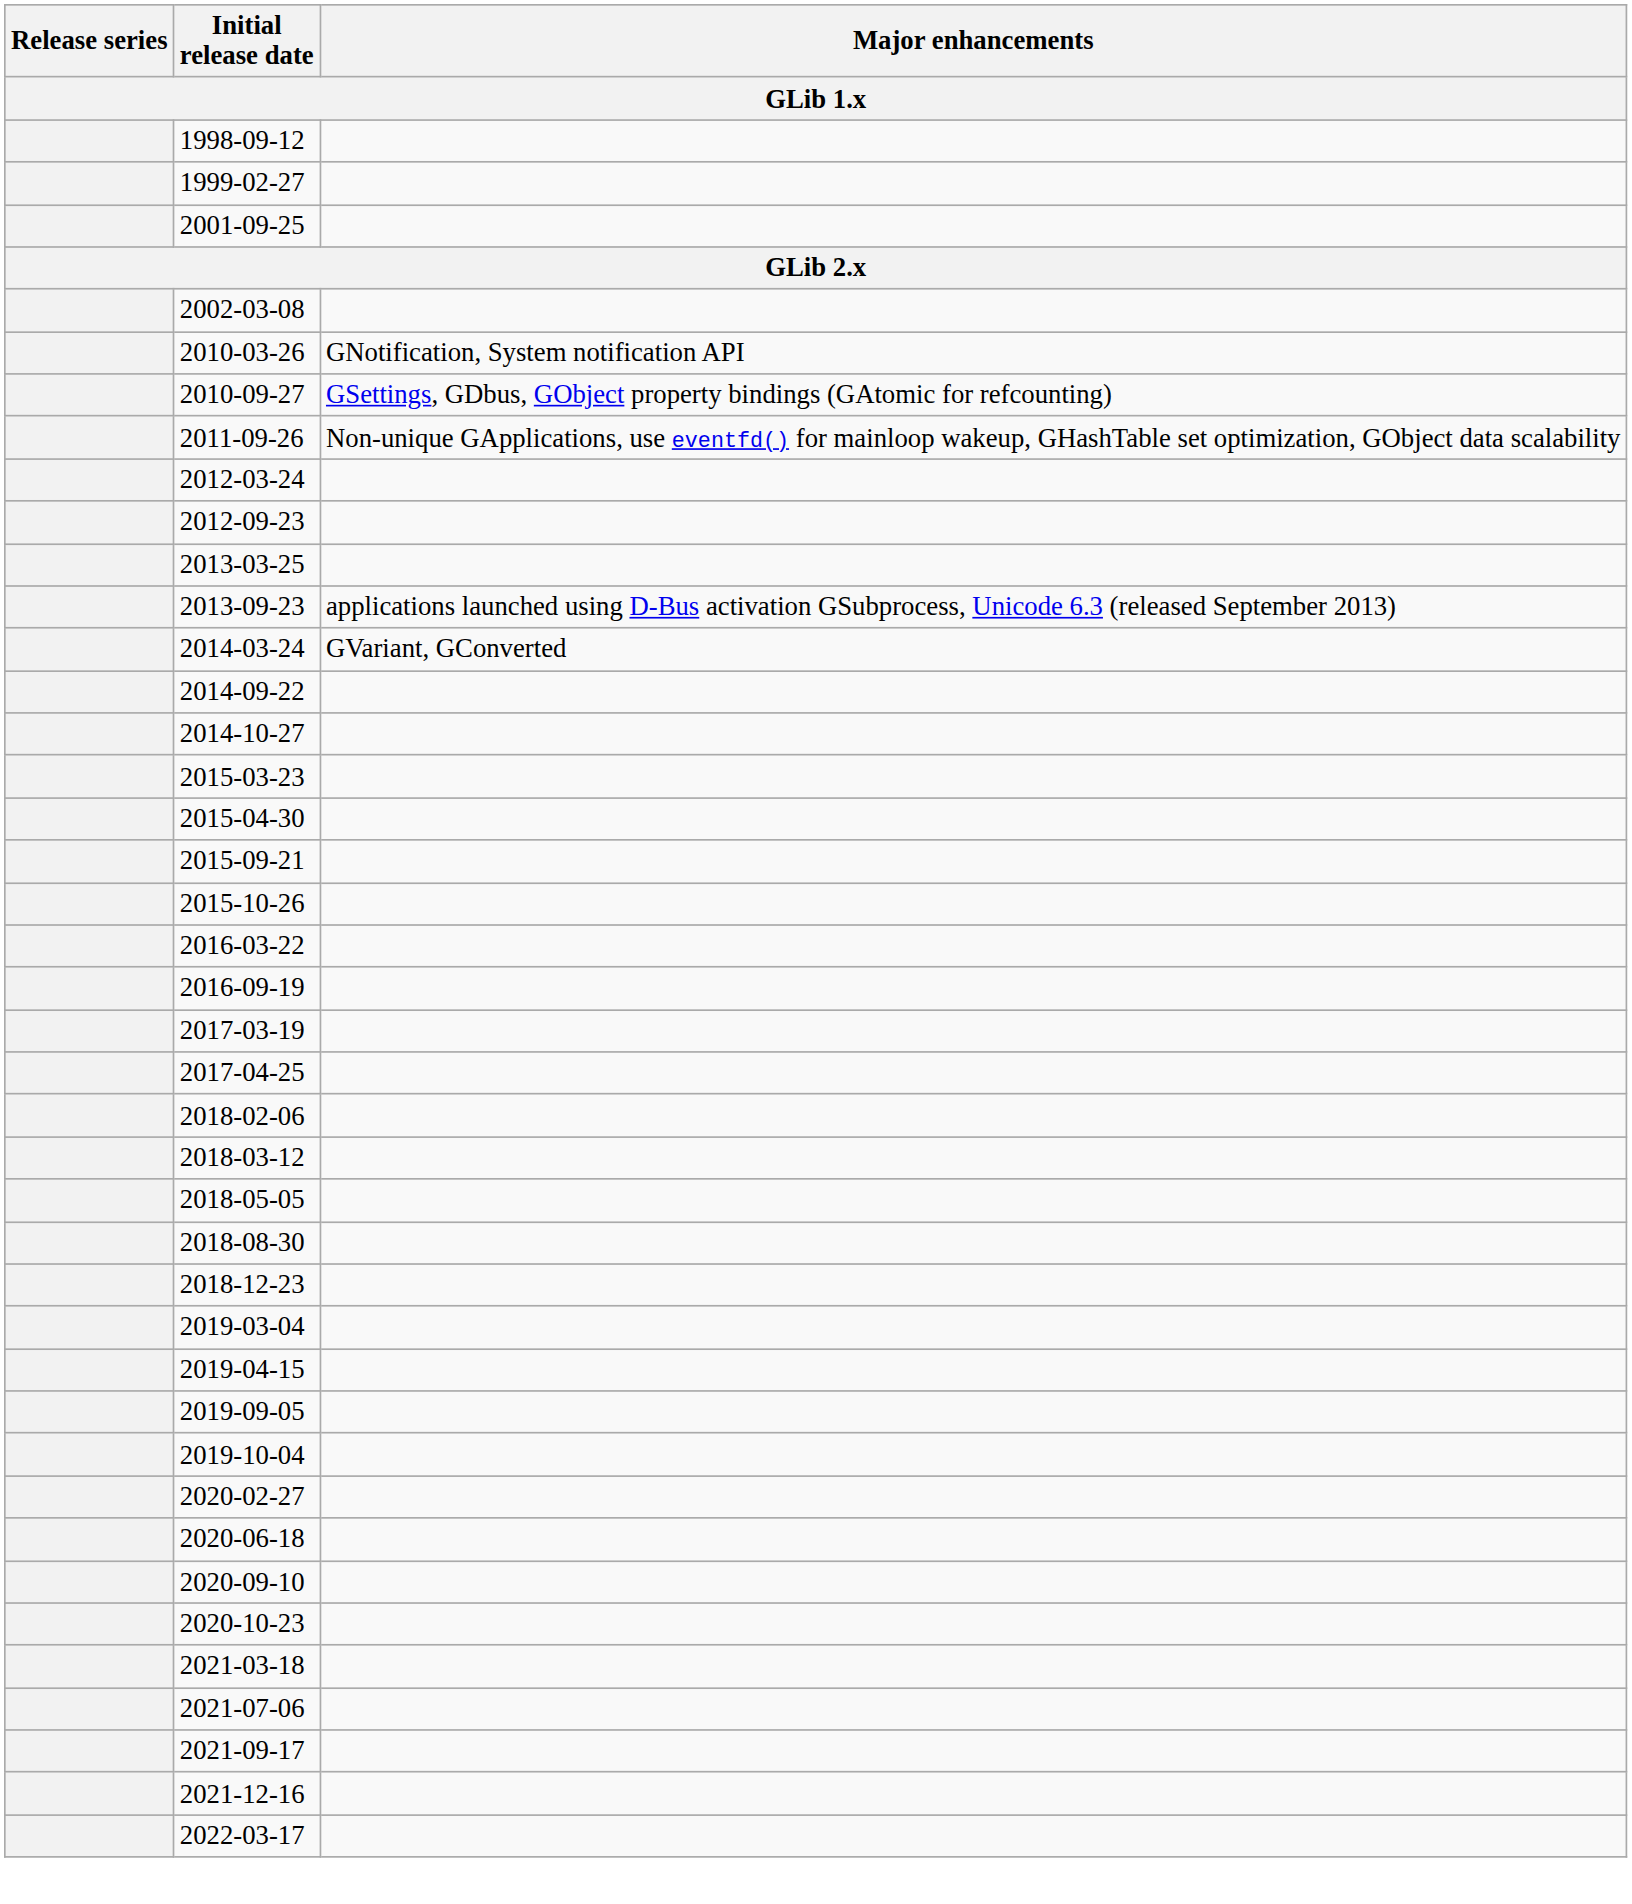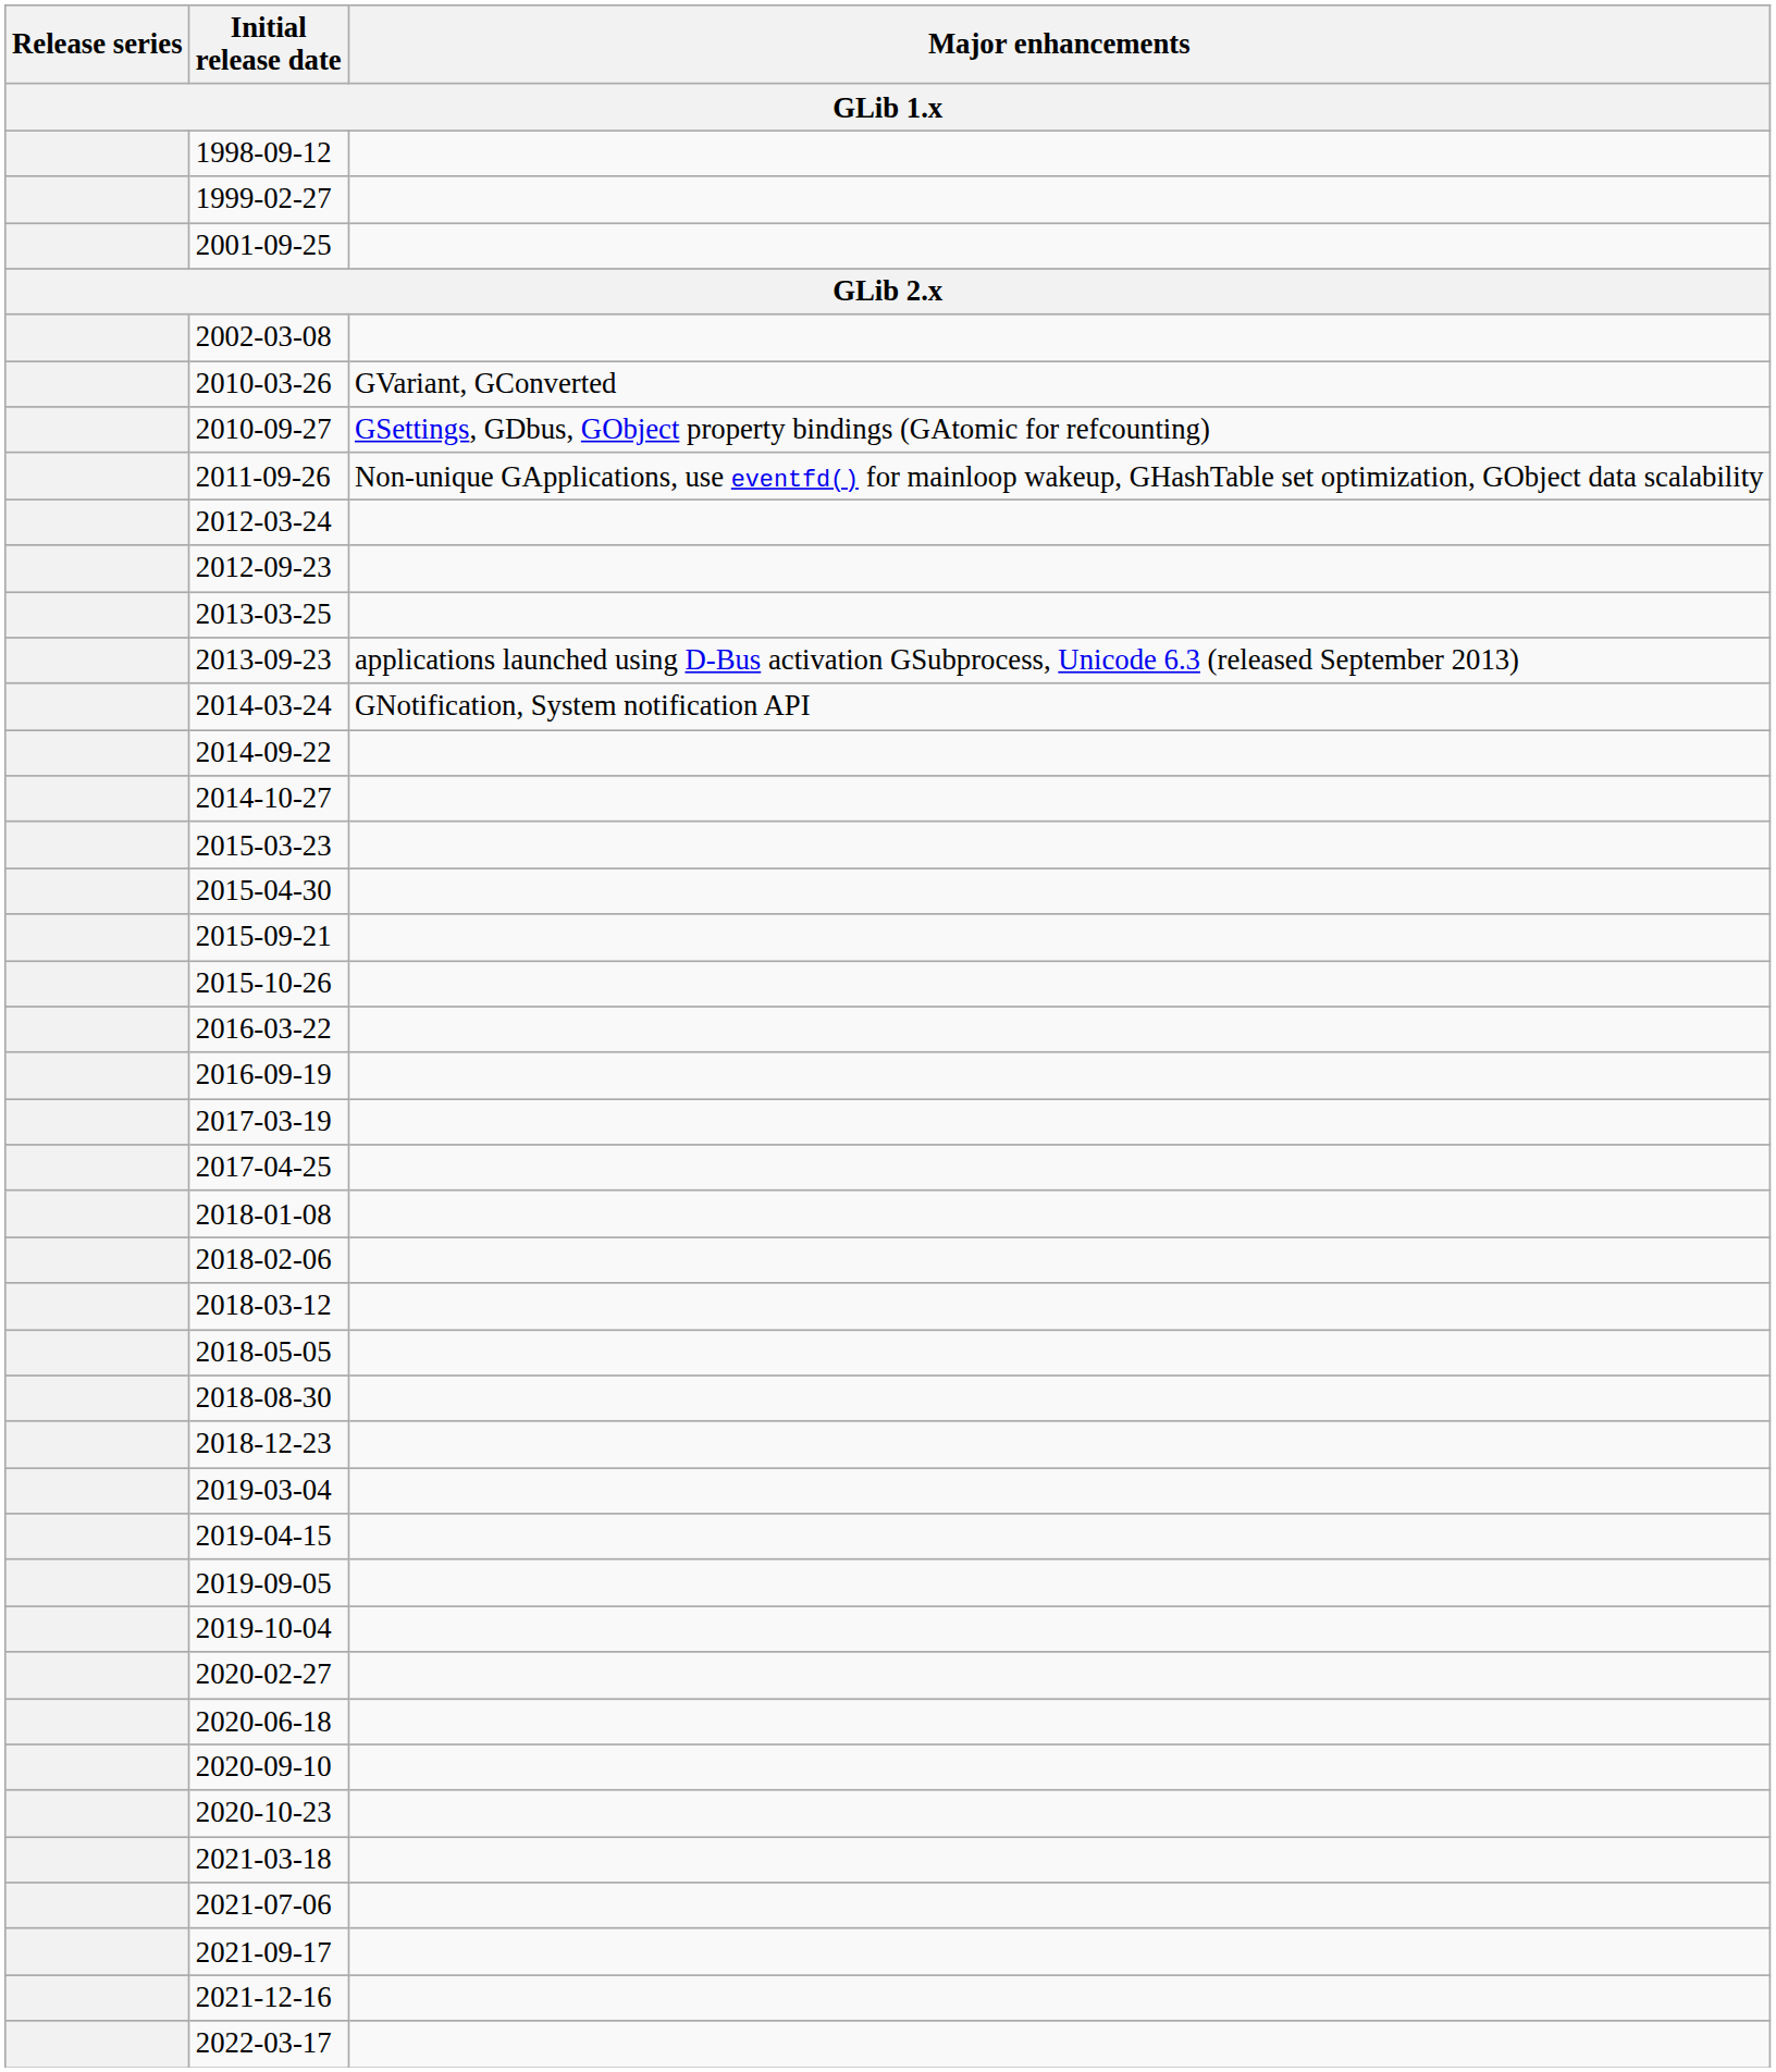2010-03-26 | Major enhancements: GNotification, System notification API -> GVariant, GConverted
2014-03-24 | Major enhancements: GVariant, GConverted -> GNotification, System notification API
+ row: 2018-01-08
